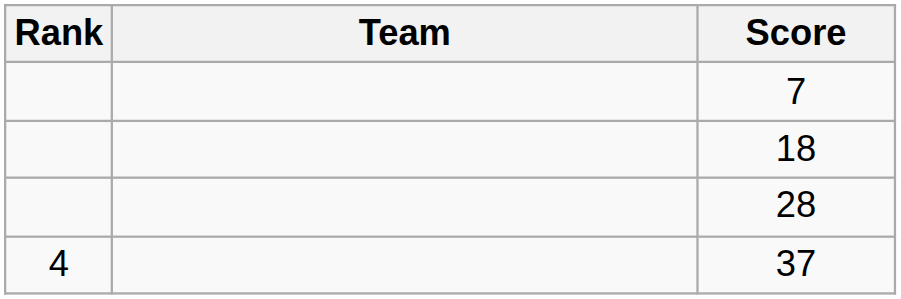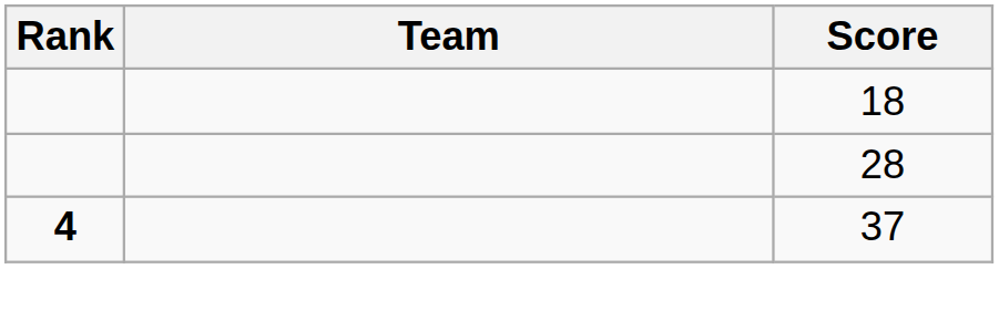- row: 7
37 | Rank: normal -> bold
